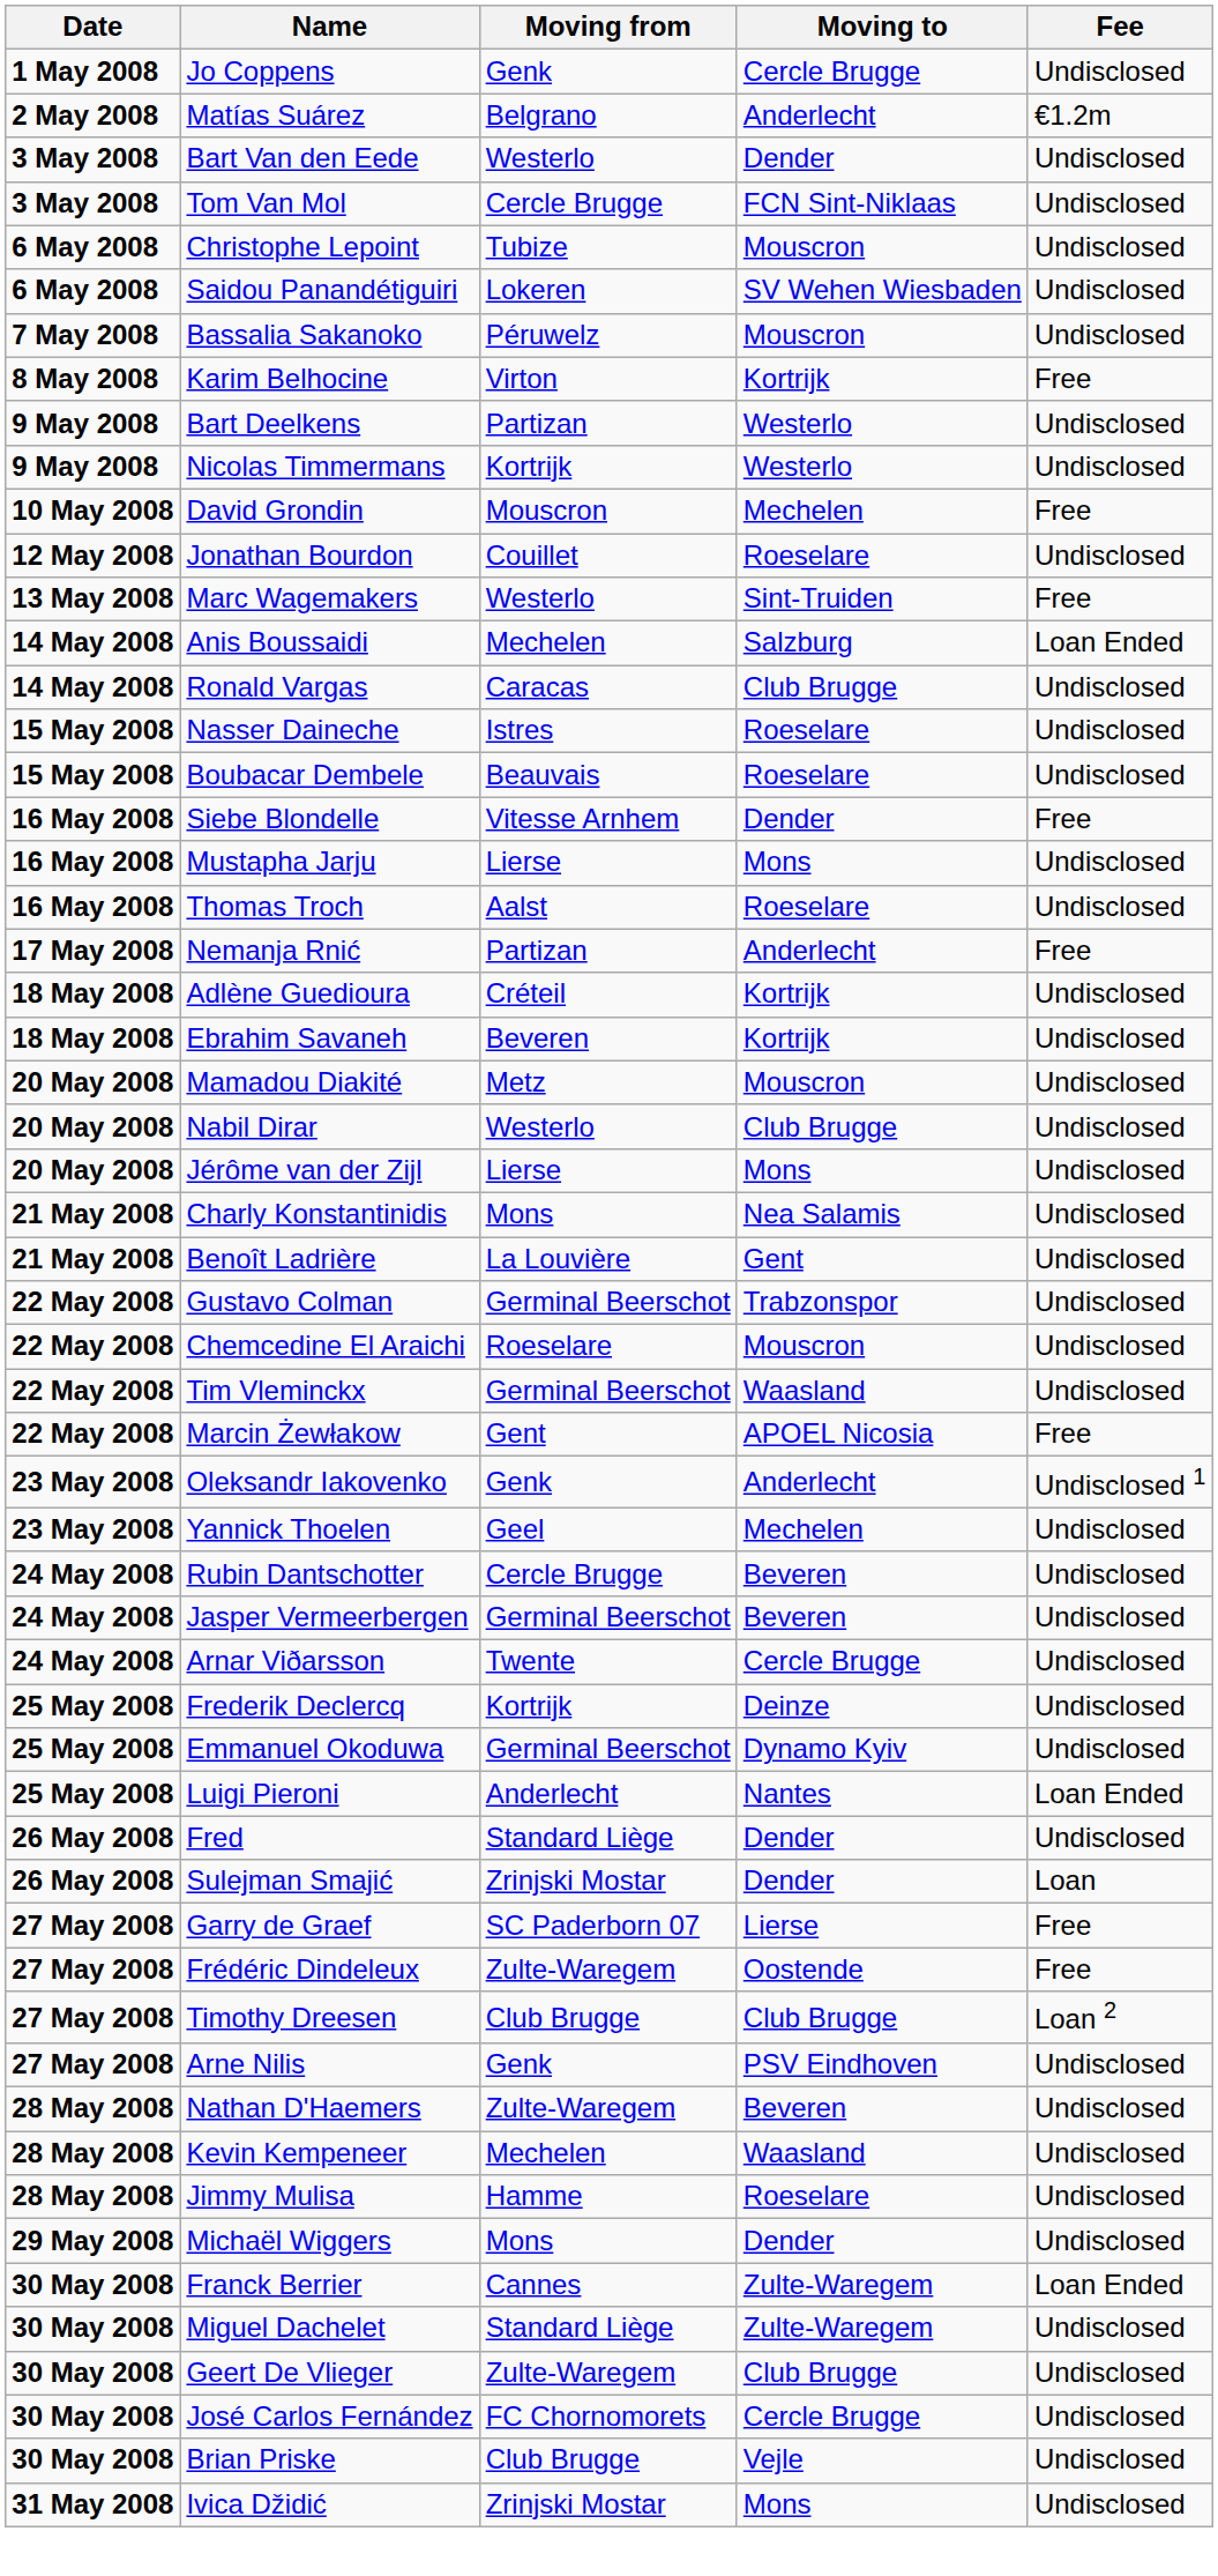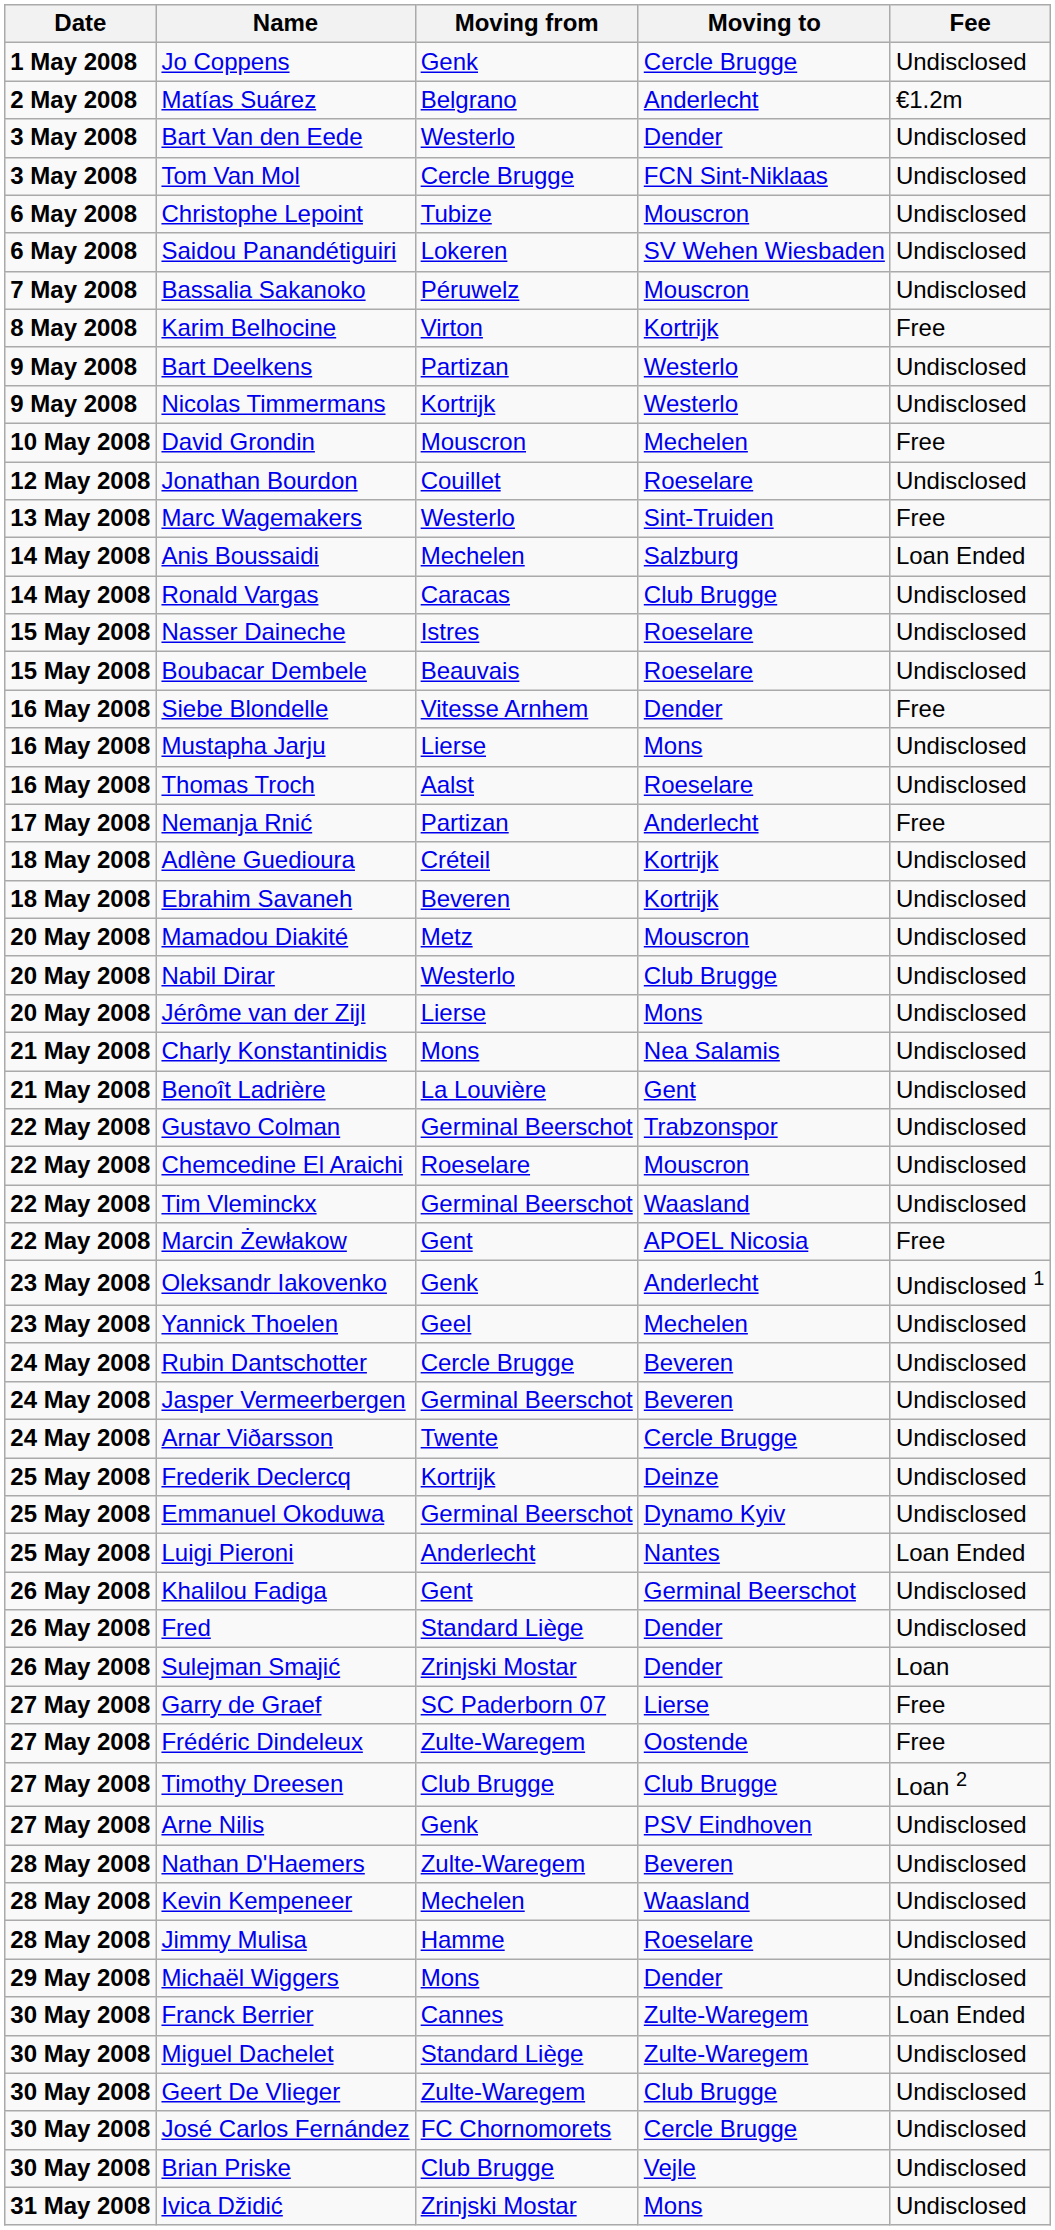+ row: 26 May 2008 | Khalilou Fadiga | Gent | Germinal Beerschot | Undisclosed
